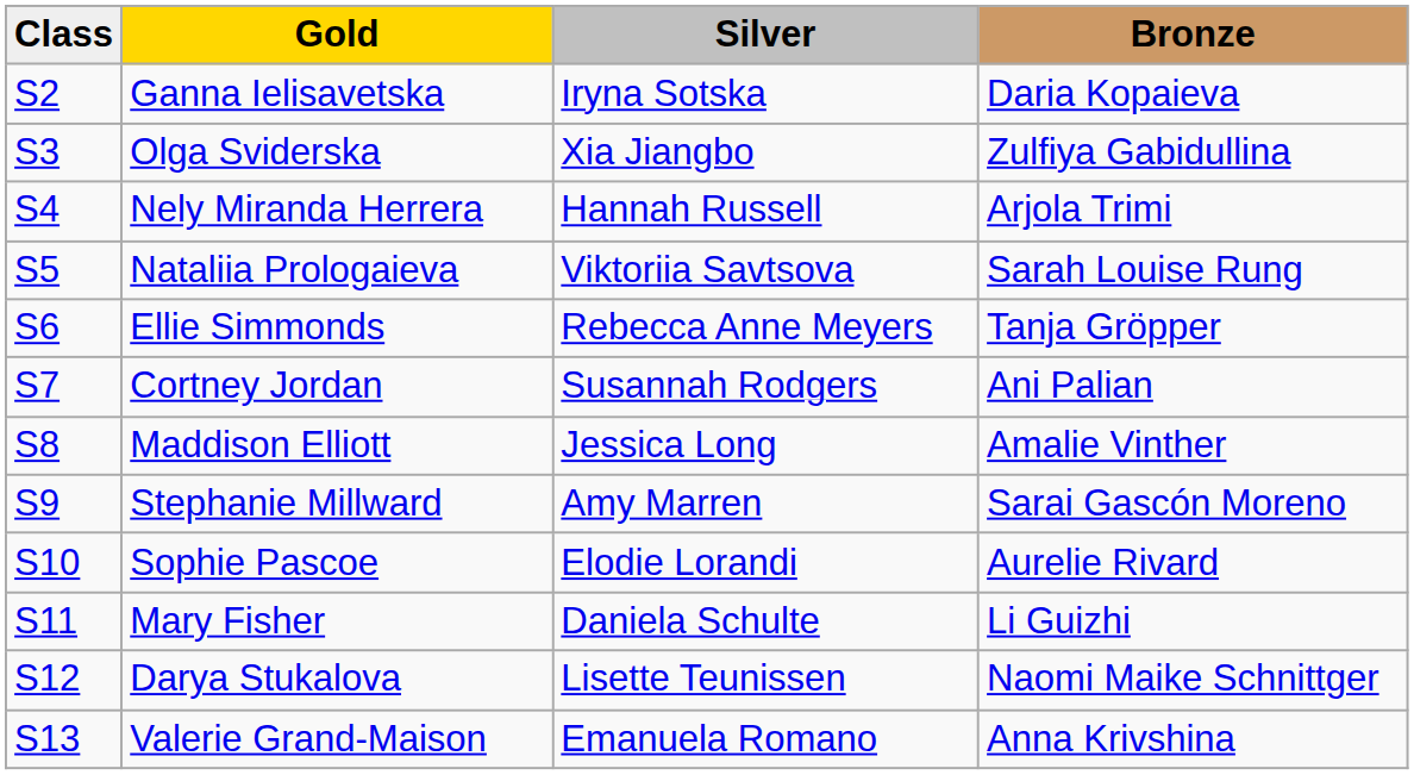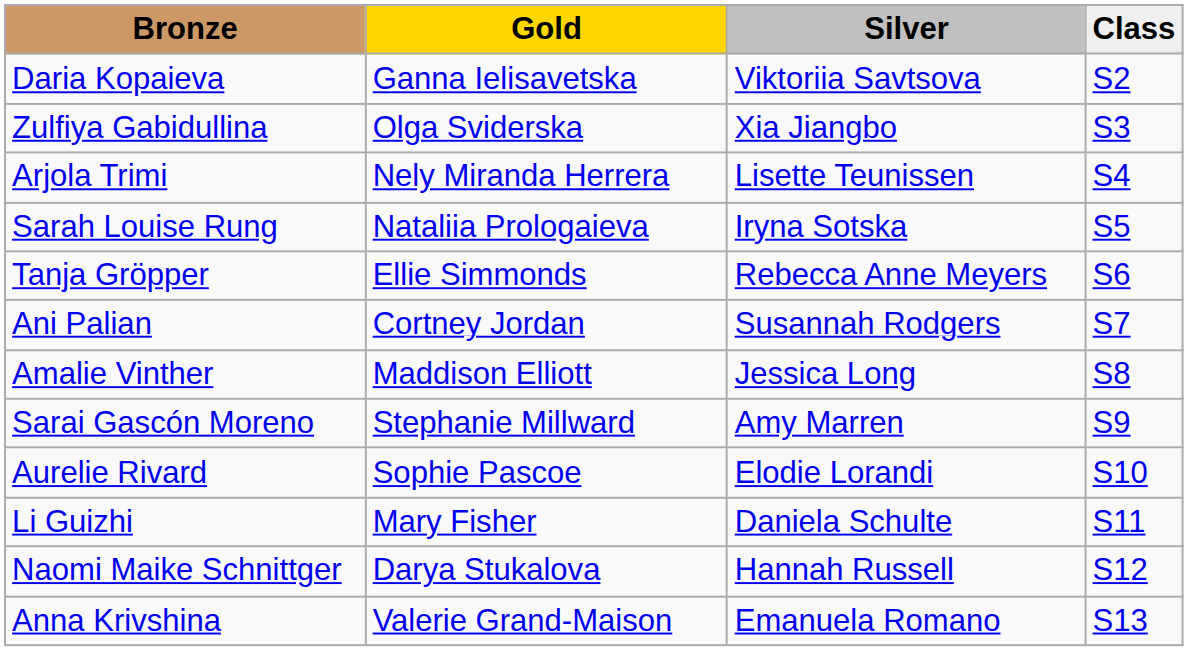columns swapped: Class <-> Bronze
Ganna Ielisavetska | Silver: Iryna Sotska -> Viktoriia Savtsova
Nely Miranda Herrera | Silver: Hannah Russell -> Lisette Teunissen
Nataliia Prologaieva | Silver: Viktoriia Savtsova -> Iryna Sotska
Darya Stukalova | Silver: Lisette Teunissen -> Hannah Russell
